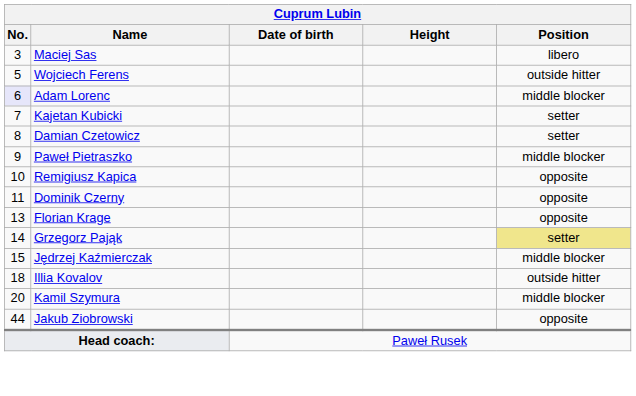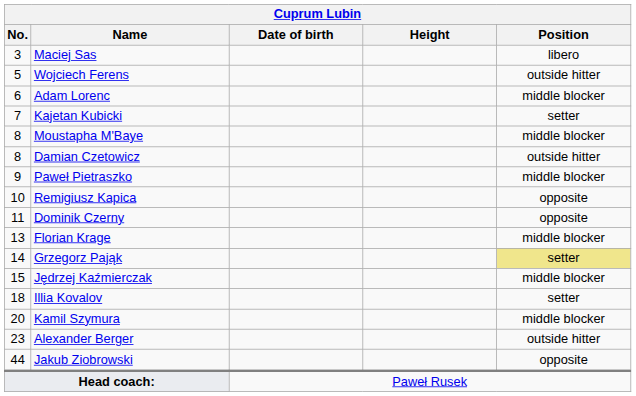Adam Lorenc | No.: lavender background -> no background
+ row: 8 | Moustapha M'Baye | middle blocker
Damian Czetowicz | Position: setter -> outside hitter
Florian Krage | Position: opposite -> middle blocker
Illia Kovalov | Position: outside hitter -> setter
+ row: 23 | Alexander Berger | outside hitter
